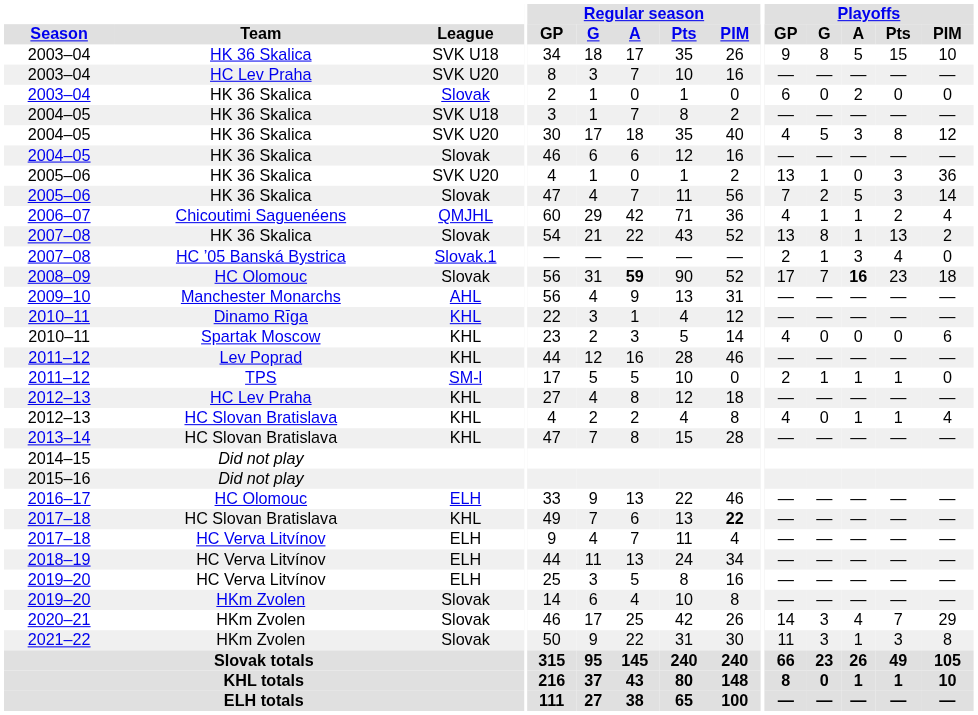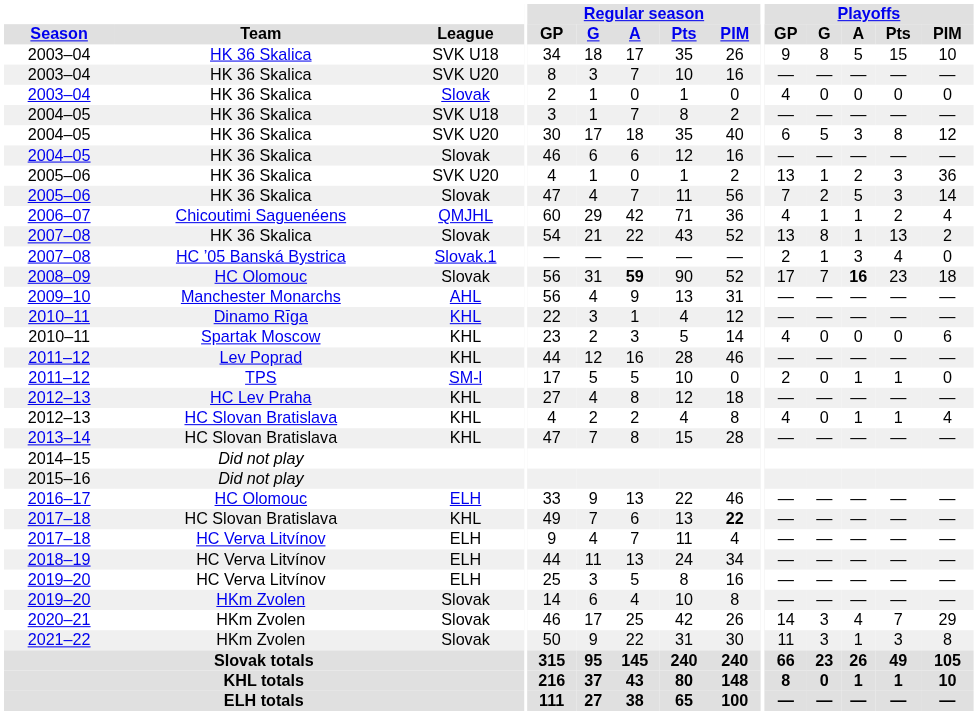2003–04 / SVK U20 | Team: HC Lev Praha -> HK 36 Skalica
2003–04 / Slovak | Playoffs / GP: 6 -> 4
2003–04 / Slovak | Playoffs / A: 2 -> 0
2004–05 / SVK U20 | Playoffs / GP: 4 -> 6
2005–06 / SVK U20 | Playoffs / A: 0 -> 2
2011–12 / SM-l | Playoffs / G: 1 -> 0
